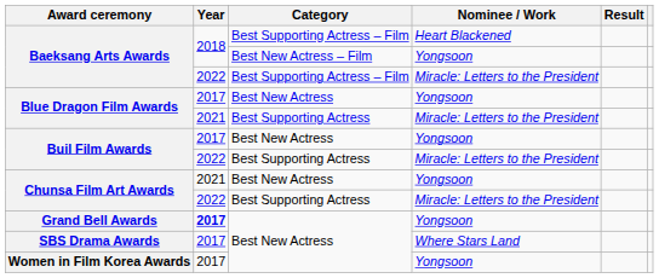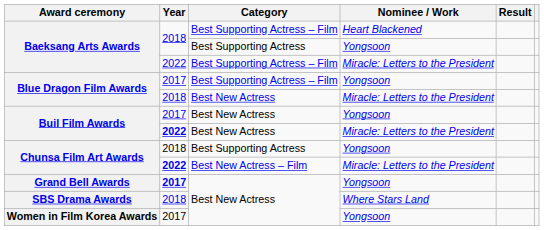Baeksang Arts Awards / Yongsoon | Category: Best New Actress – Film -> Best Supporting Actress
Blue Dragon Film Awards / Yongsoon | Category: Best New Actress -> Best Supporting Actress – Film
Blue Dragon Film Awards / Miracle: Letters to the President | Year: 2021 -> 2018
Blue Dragon Film Awards / Miracle: Letters to the President | Category: Best Supporting Actress -> Best New Actress
Buil Film Awards / Miracle: Letters to the President | Year: normal -> bold
Buil Film Awards / Miracle: Letters to the President | Category: Best Supporting Actress -> Best New Actress
Chunsa Film Art Awards / Yongsoon | Year: 2021 -> 2018
Chunsa Film Art Awards / Yongsoon | Category: Best New Actress -> Best Supporting Actress
Chunsa Film Art Awards / Miracle: Letters to the President | Year: normal -> bold
Chunsa Film Art Awards / Miracle: Letters to the President | Category: Best Supporting Actress -> Best New Actress – Film
SBS Drama Awards | Year: 2017 -> 2018
